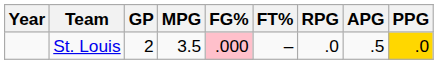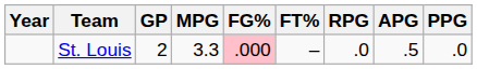St. Louis | MPG: 3.5 -> 3.3
St. Louis | PPG: gold background -> no background
